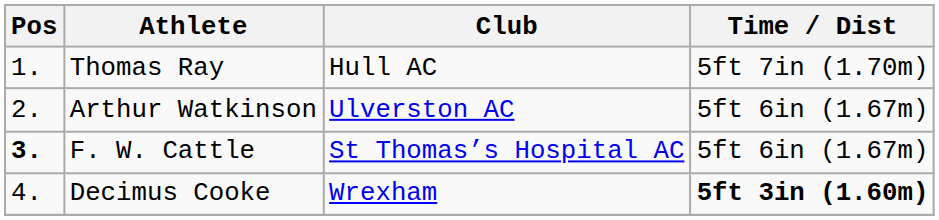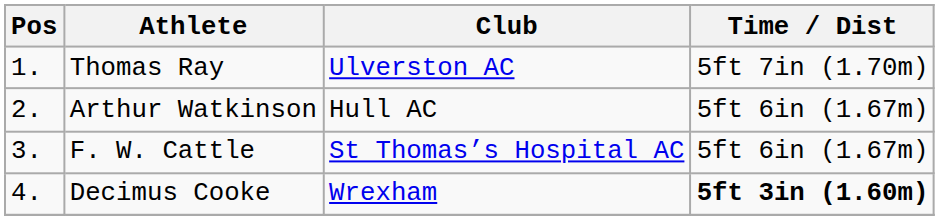Thomas Ray | Club: Hull AC -> Ulverston AC
Arthur Watkinson | Club: Ulverston AC -> Hull AC
F. W. Cattle | Pos: bold -> normal
